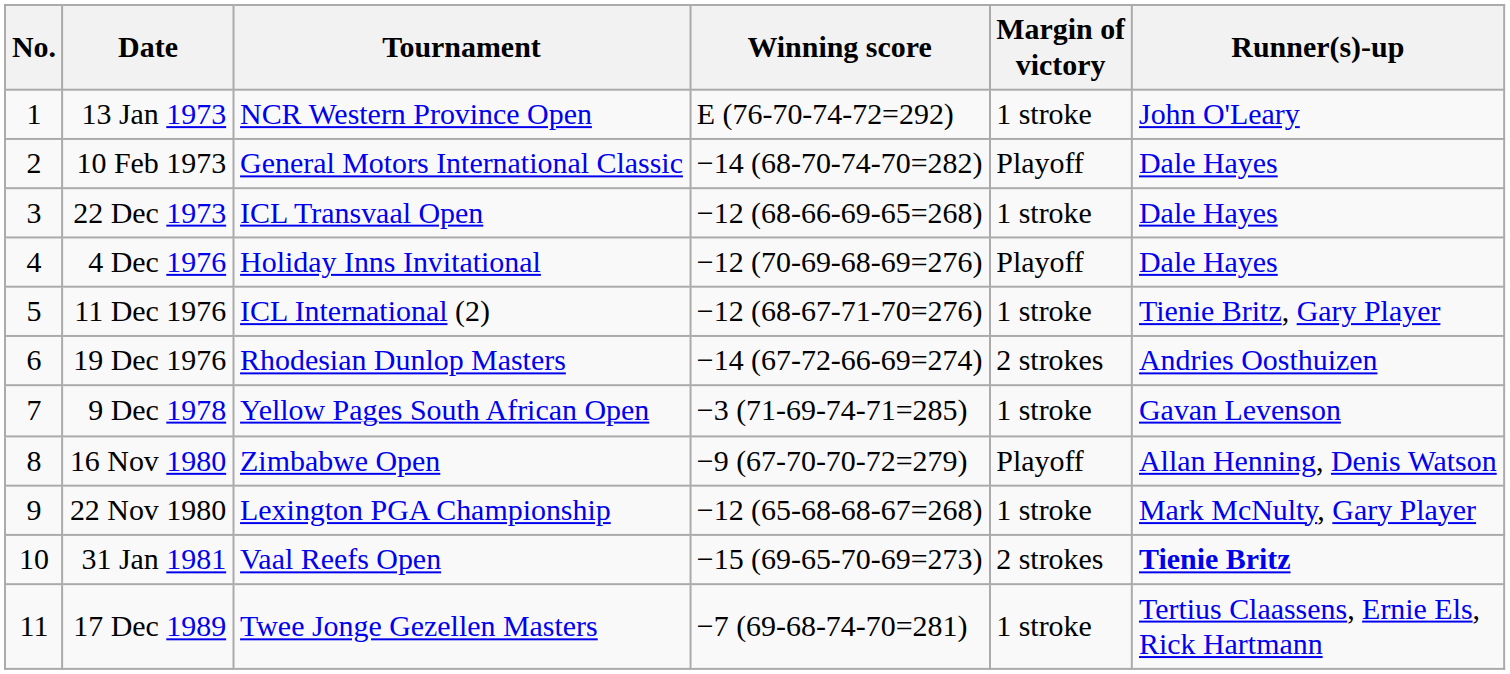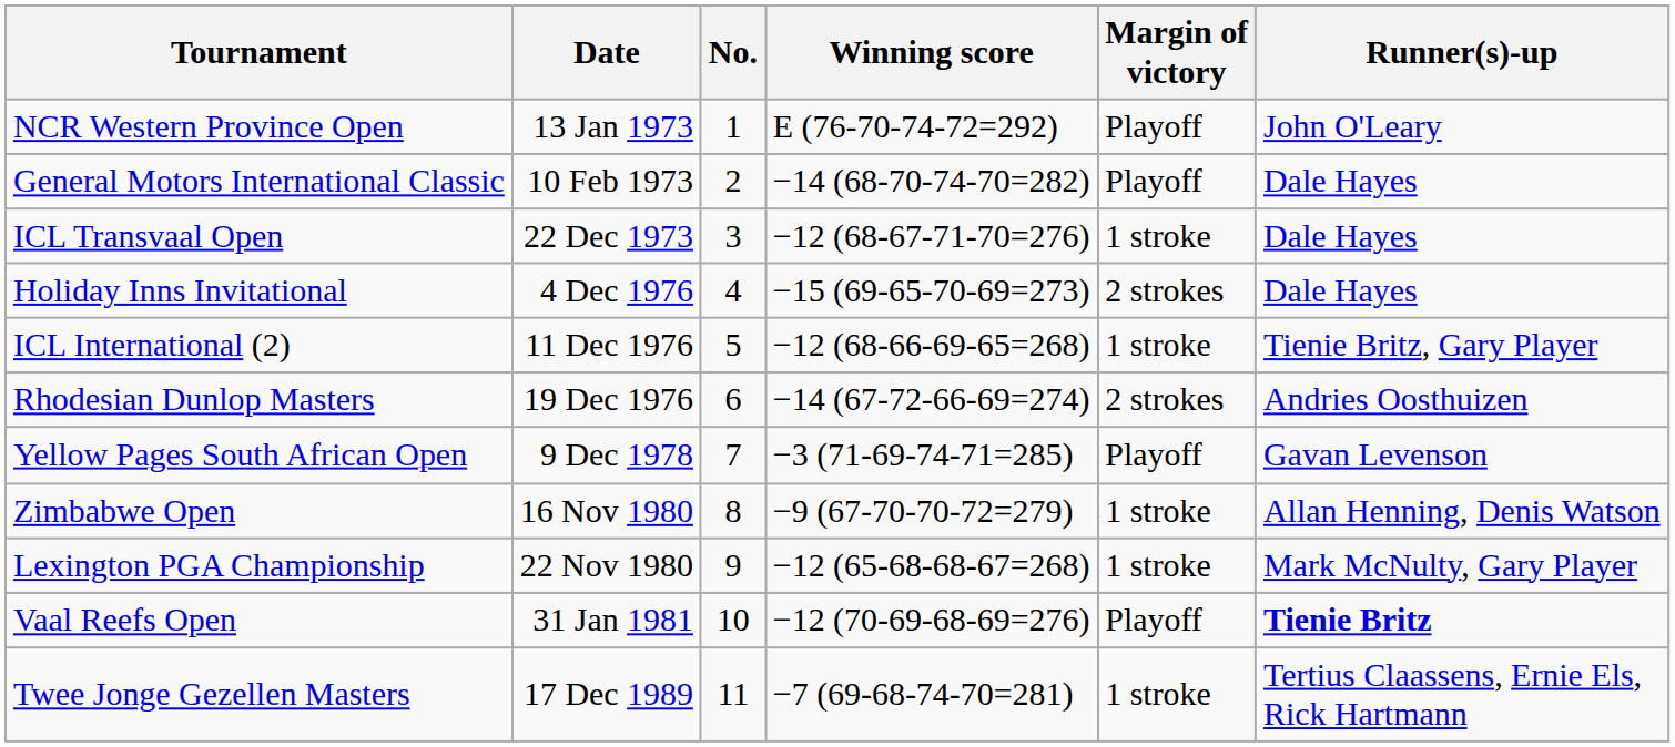columns swapped: No. <-> Tournament
13 Jan 1973 | Margin of victory: 1 stroke -> Playoff
22 Dec 1973 | Winning score: −12 (68-66-69-65=268) -> −12 (68-67-71-70=276)
4 Dec 1976 | Winning score: −12 (70-69-68-69=276) -> −15 (69-65-70-69=273)
4 Dec 1976 | Margin of victory: Playoff -> 2 strokes
11 Dec 1976 | Winning score: −12 (68-67-71-70=276) -> −12 (68-66-69-65=268)
9 Dec 1978 | Margin of victory: 1 stroke -> Playoff
16 Nov 1980 | Margin of victory: Playoff -> 1 stroke
31 Jan 1981 | Winning score: −15 (69-65-70-69=273) -> −12 (70-69-68-69=276)
31 Jan 1981 | Margin of victory: 2 strokes -> Playoff
